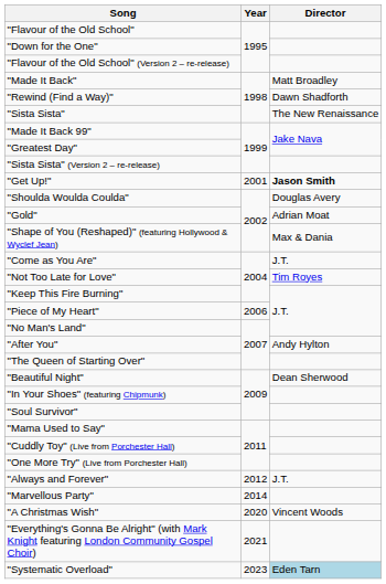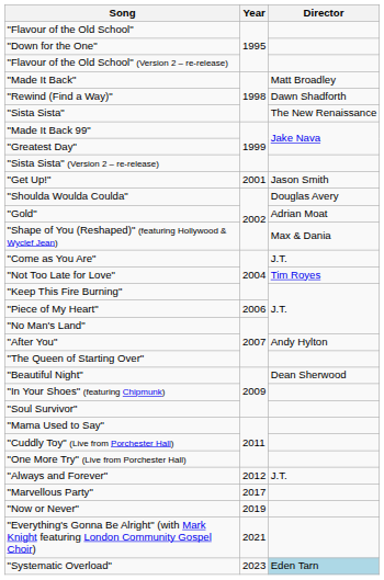"Get Up!" | Director: bold -> normal
"Marvellous Party" | Year: 2014 -> 2017
+ row: "Now or Never" | 2019
- row: "A Christmas Wish" | 2020 | Vincent Woods
